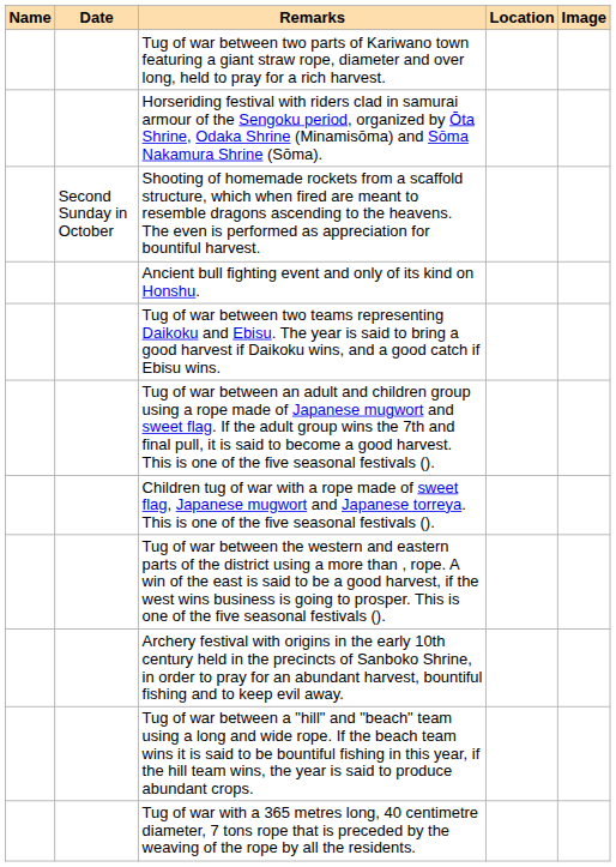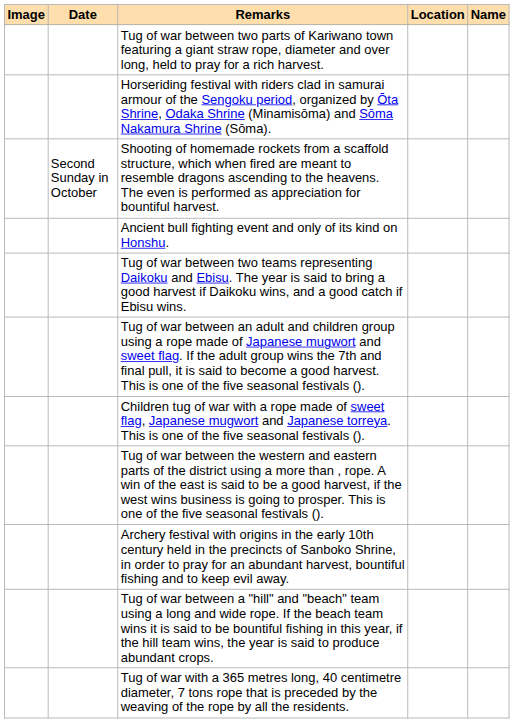columns swapped: Name <-> Image
